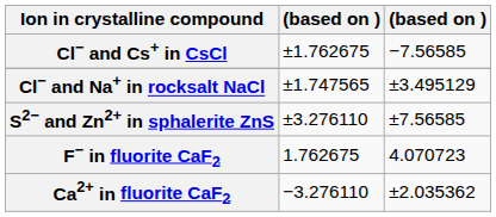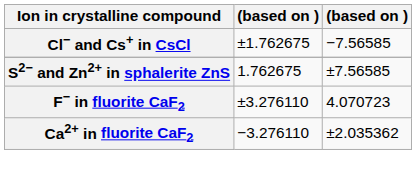- row: Cl− and Na+ in rocksalt NaCl | ±1.747565 | ±3.495129
S2− and Zn2+ in sphalerite ZnS | column 2: ±3.276110 -> 1.762675
F− in fluorite CaF2 | column 2: 1.762675 -> ±3.276110
